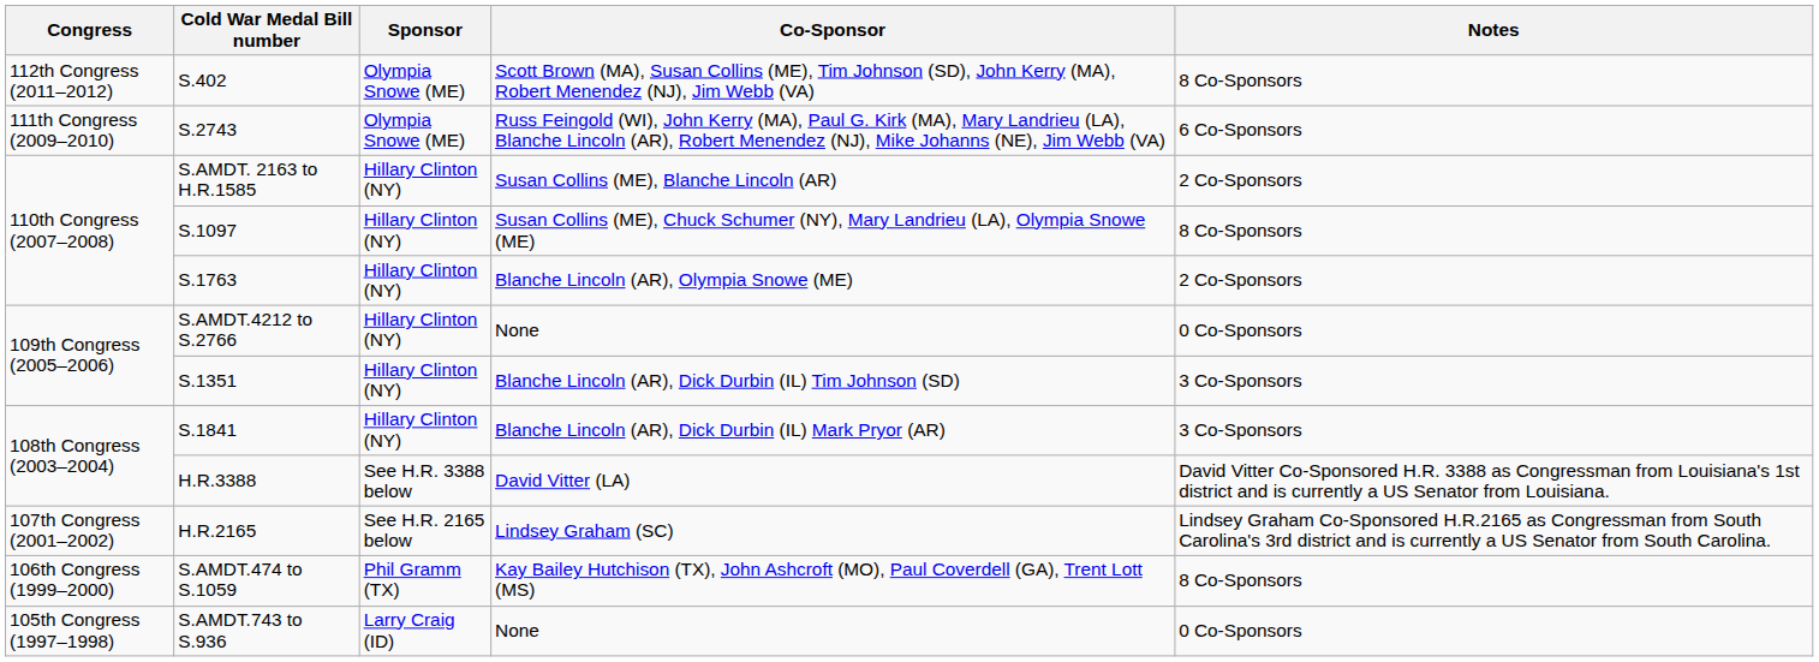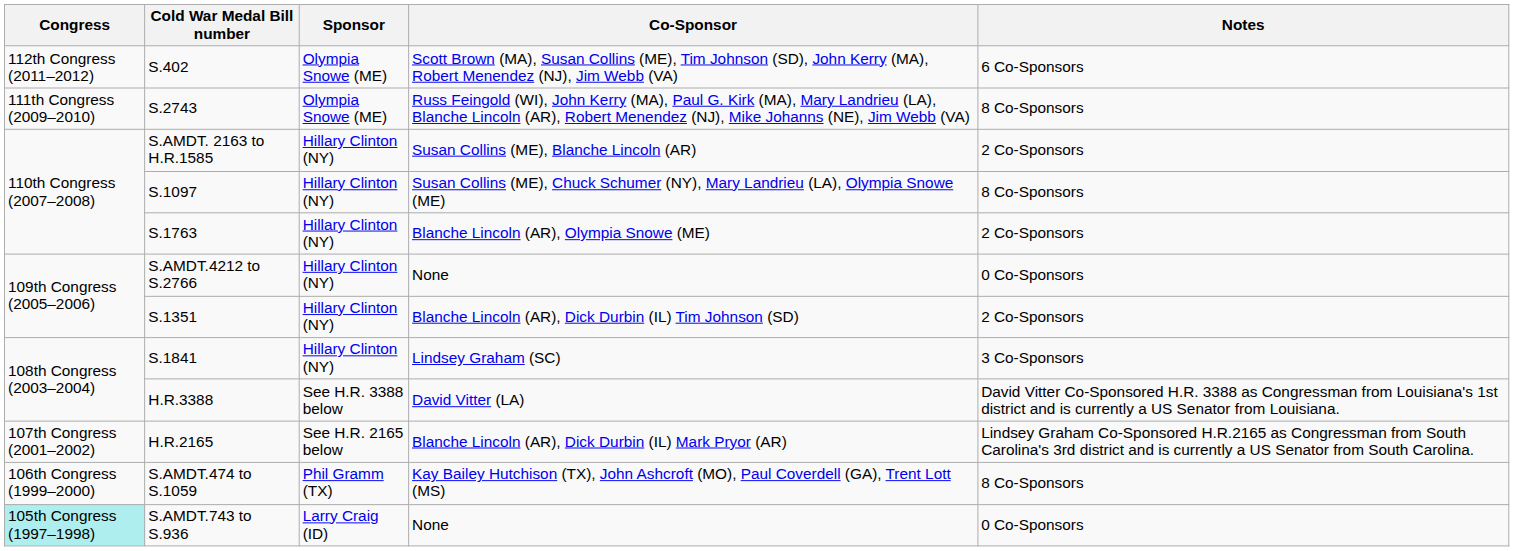S.402 | Notes: 8 Co-Sponsors -> 6 Co-Sponsors
S.2743 | Notes: 6 Co-Sponsors -> 8 Co-Sponsors
S.1351 | Notes: 3 Co-Sponsors -> 2 Co-Sponsors
S.1841 | Co-Sponsor: Blanche Lincoln (AR), Dick Durbin (IL) Mark Pryor (AR) -> Lindsey Graham (SC)
H.R.2165 | Co-Sponsor: Lindsey Graham (SC) -> Blanche Lincoln (AR), Dick Durbin (IL) Mark Pryor (AR)
S.AMDT.743 to S.936 | Congress: no background -> paleturquoise background
